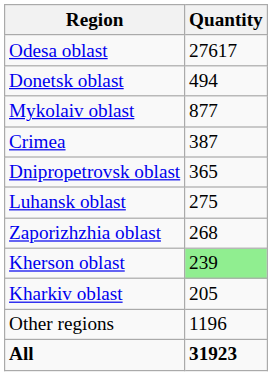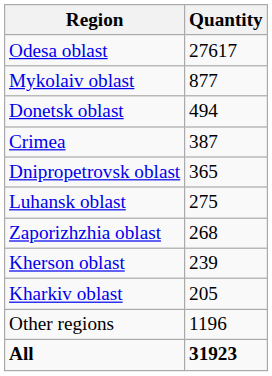rows swapped: Mykolaiv oblast <-> Donetsk oblast
Kherson oblast | Quantity: lightgreen background -> no background
